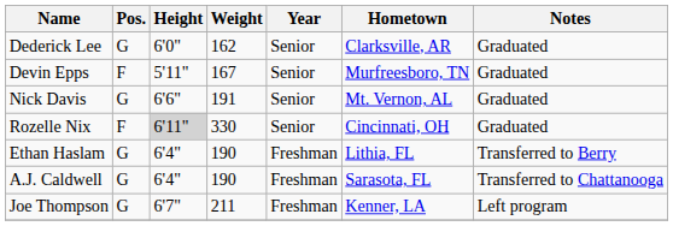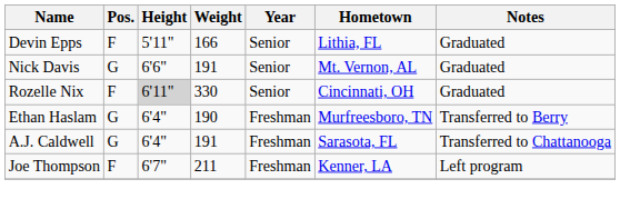- row: Dederick Lee | G | 6'0" | 162 | Senior | Clarksville, AR | Graduated
Devin Epps | Weight: 167 -> 166
Devin Epps | Hometown: Murfreesboro, TN -> Lithia, FL
Ethan Haslam | Hometown: Lithia, FL -> Murfreesboro, TN
A.J. Caldwell | Weight: 190 -> 191
Joe Thompson | Pos.: G -> F
